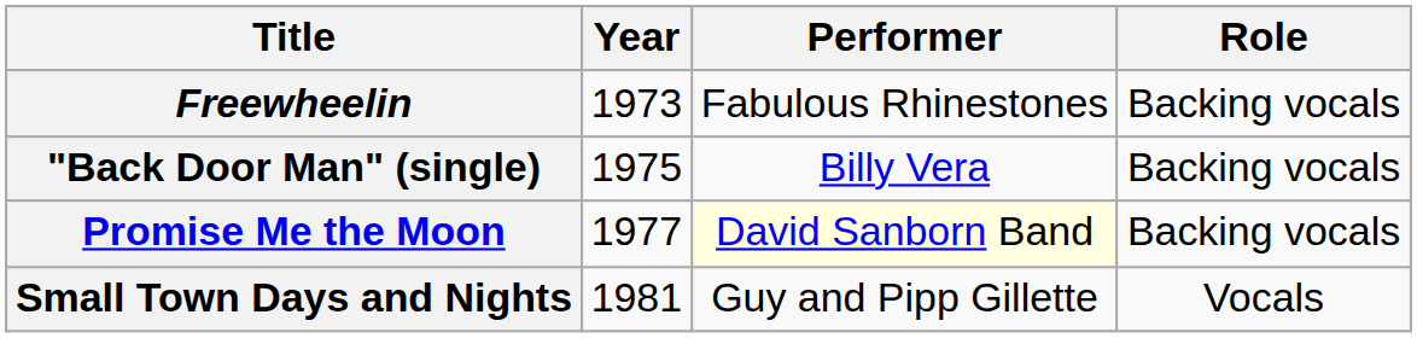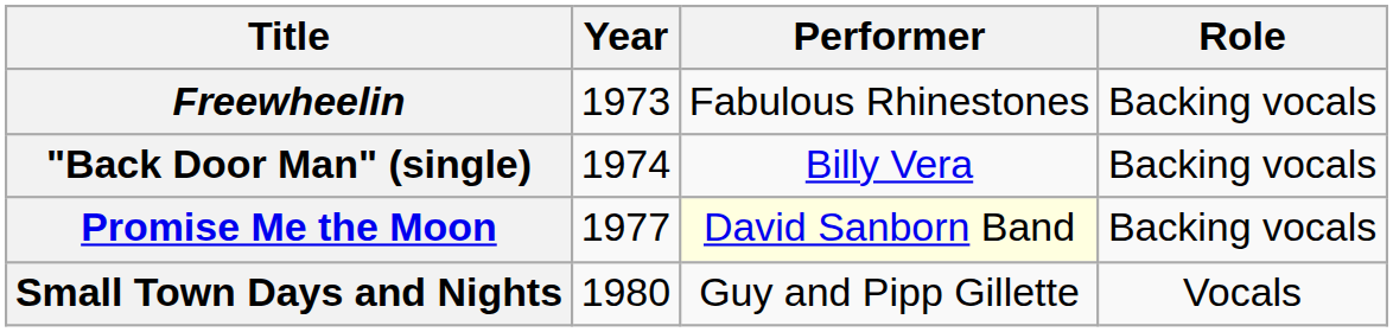"Back Door Man" (single) | Year: 1975 -> 1974
Small Town Days and Nights | Year: 1981 -> 1980
